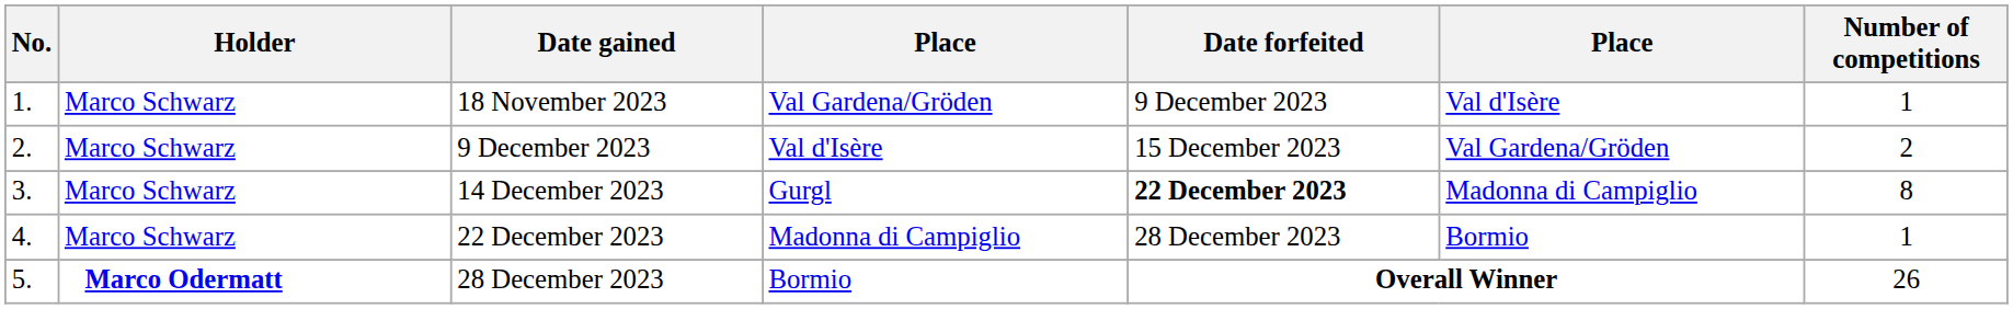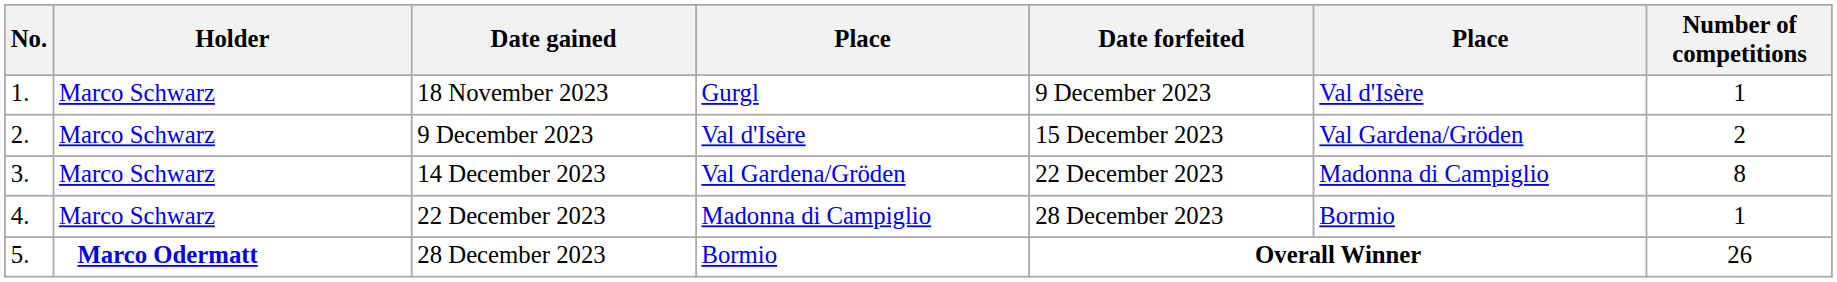18 November 2023 | column 4: Val Gardena/Gröden -> Gurgl
14 December 2023 | column 4: Gurgl -> Val Gardena/Gröden
14 December 2023 | Date forfeited: bold -> normal
